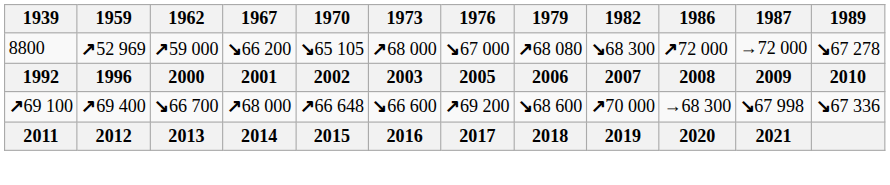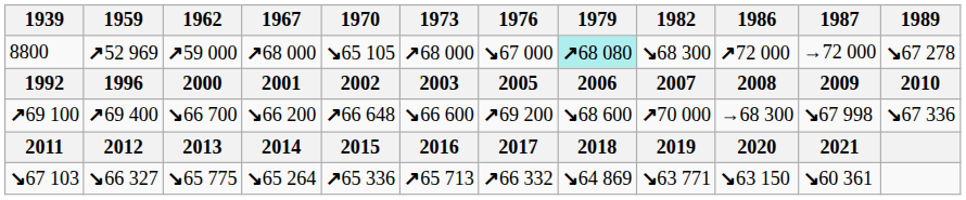8800 | 1967: ↘66 200 -> ↗68 000
8800 | 1979: no background -> paleturquoise background
↗69 100 | 1967: ↗68 000 -> ↘66 200
+ row: ↘67 103 | ↘66 327 | ↘65 775 | ↘65 264 | ↗65 336 | ↗65 713 | ↗66 332 | ↘64 869 | ↘63 771 | ↘63 150 | ↘60 361
